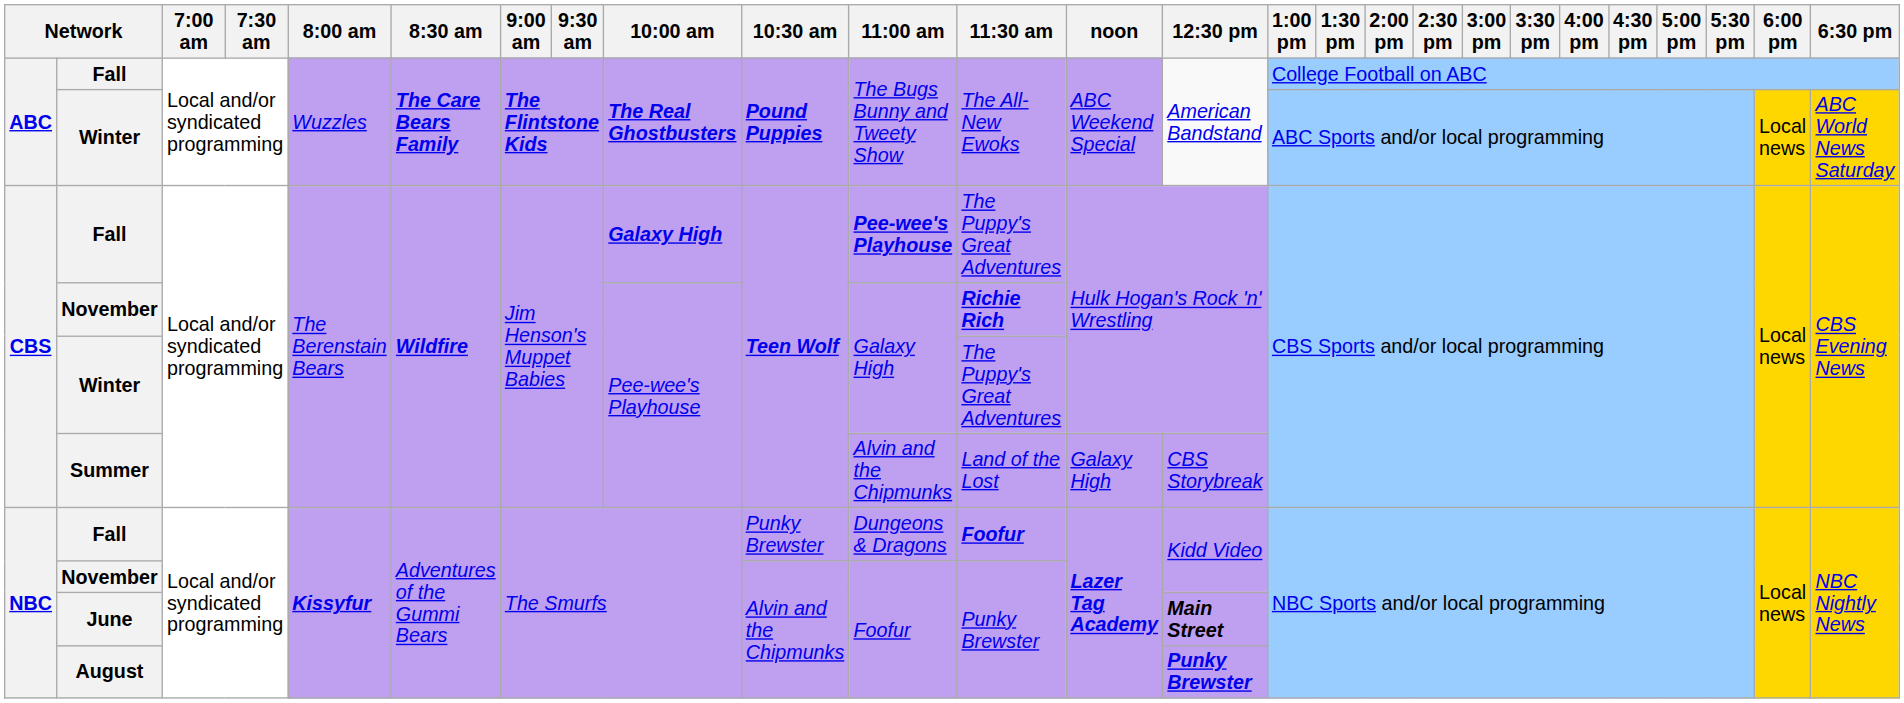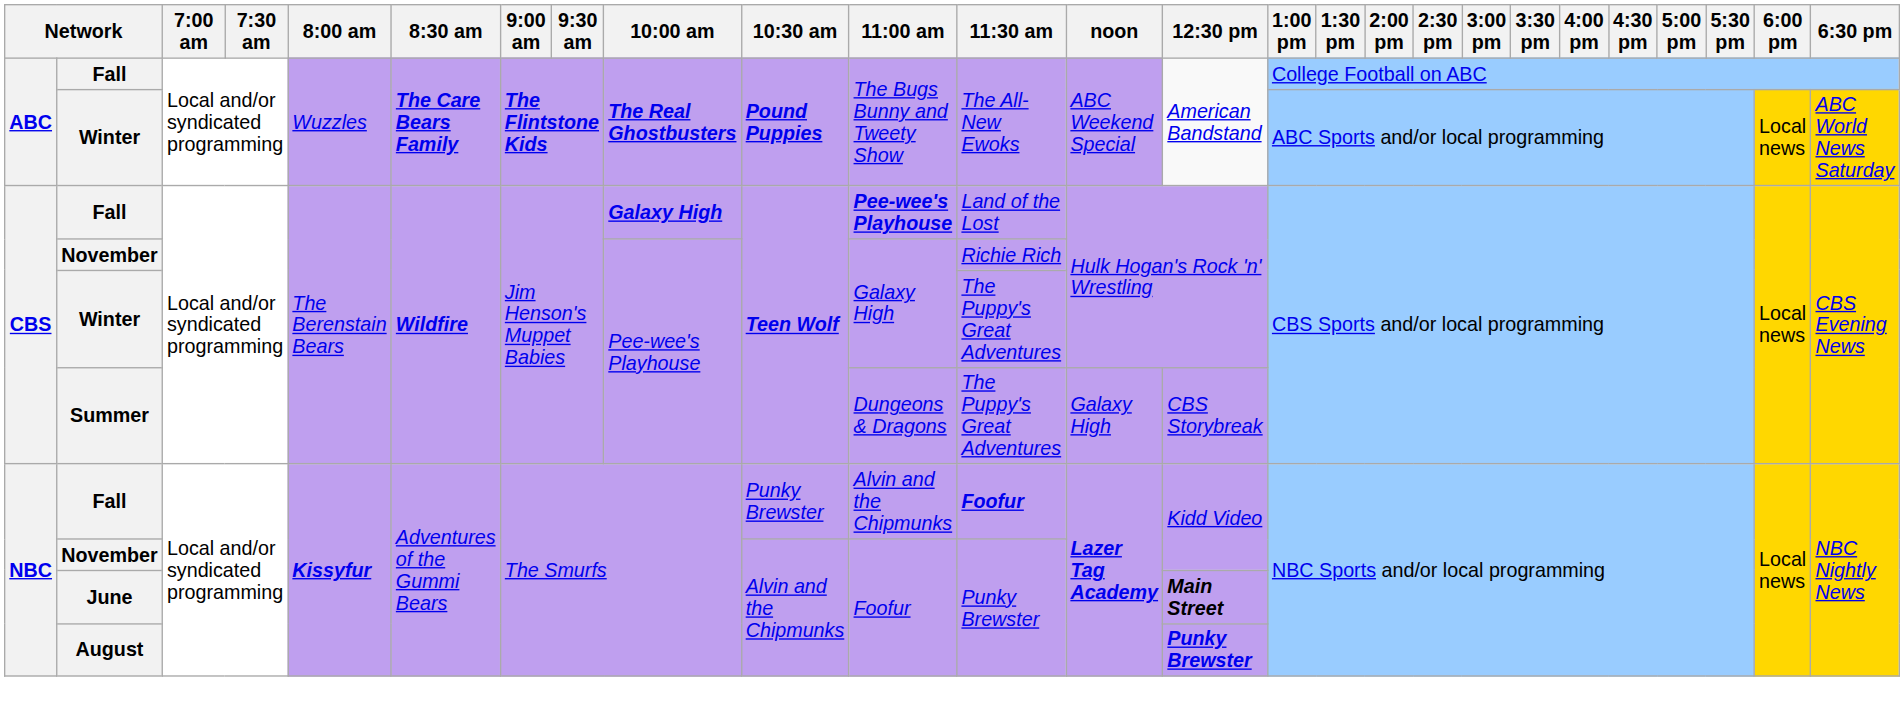CBS / Fall | 11:30 am: The Puppy's Great Adventures -> Land of the Lost
CBS / November | 11:30 am: bold -> normal
Summer | 11:00 am: Alvin and the Chipmunks -> Dungeons & Dragons
Summer | 11:30 am: Land of the Lost -> The Puppy's Great Adventures
NBC / Fall | 11:00 am: Dungeons & Dragons -> Alvin and the Chipmunks
